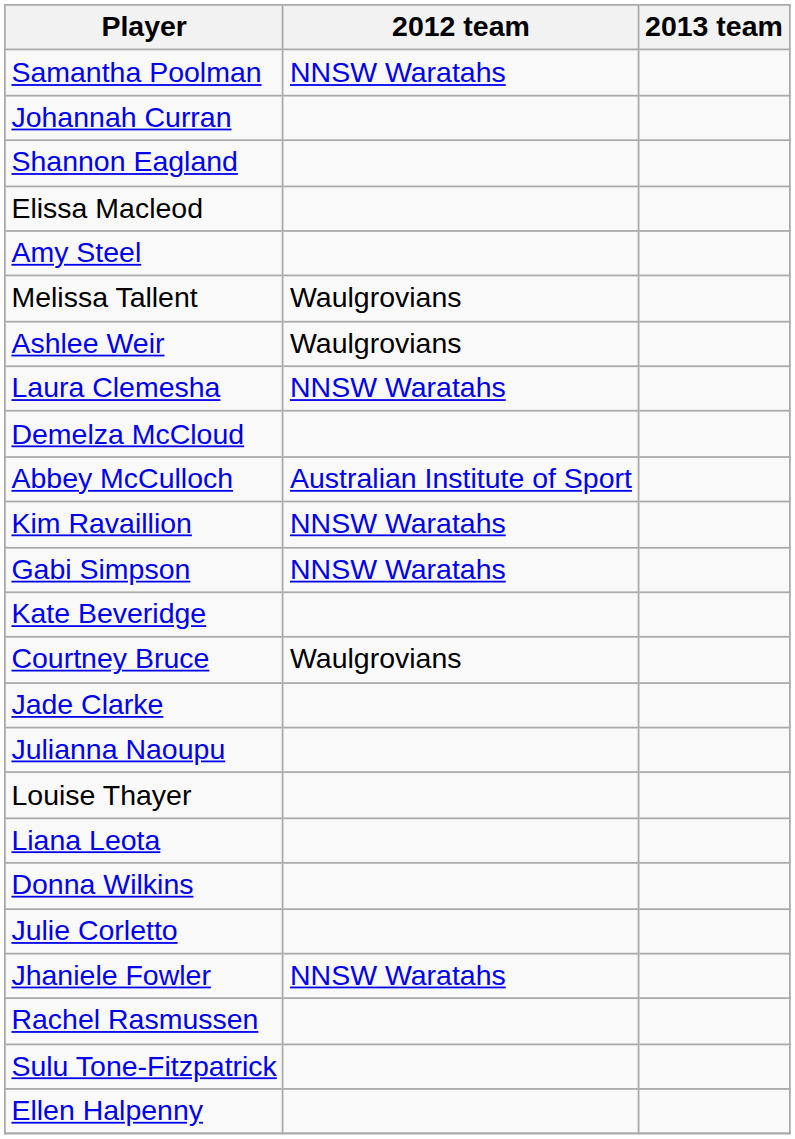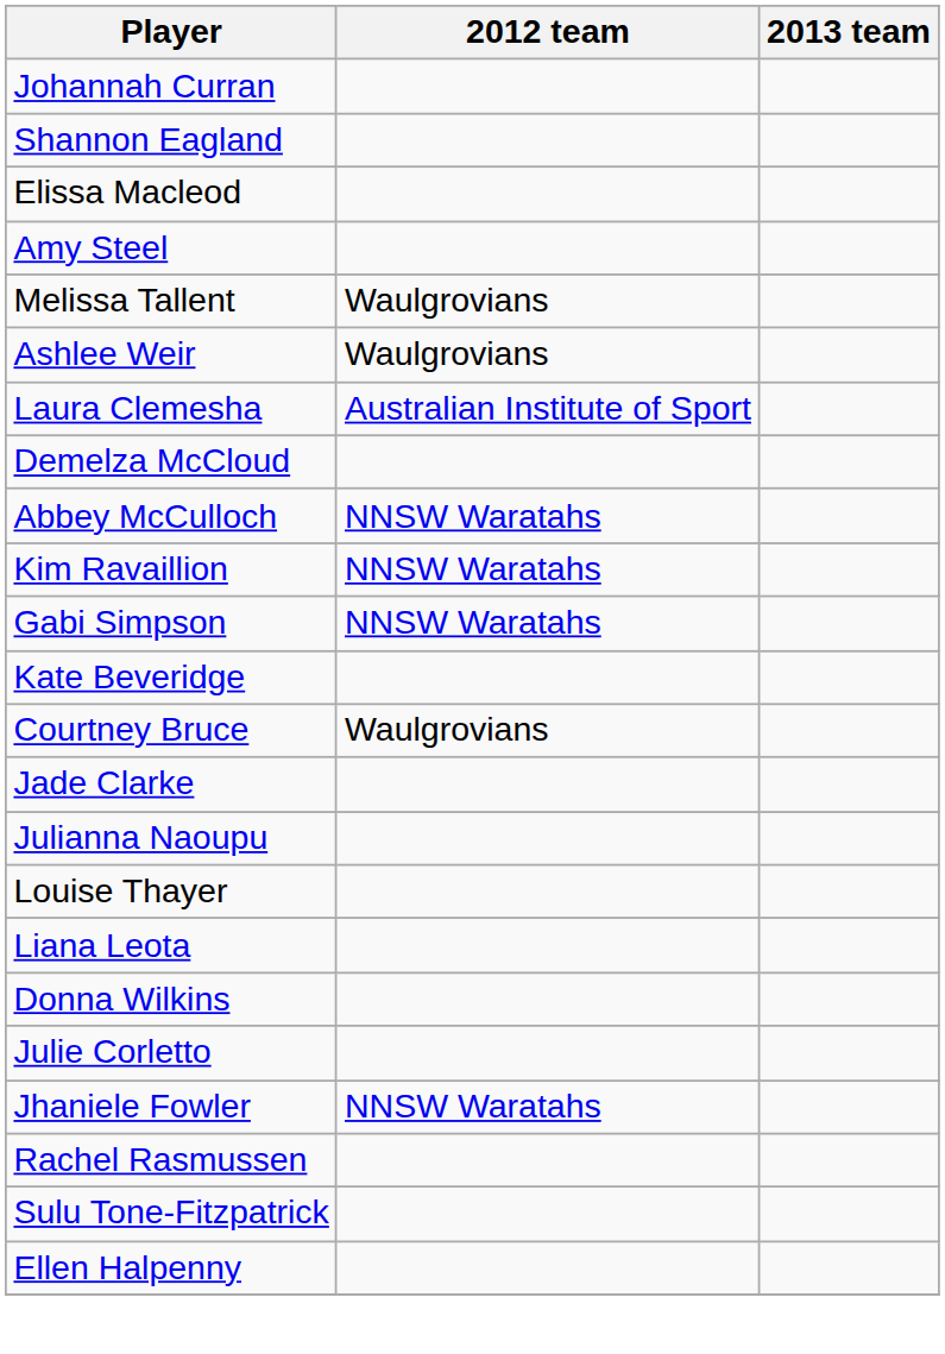- row: Samantha Poolman | NNSW Waratahs
Laura Clemesha | 2012 team: NNSW Waratahs -> Australian Institute of Sport
Abbey McCulloch | 2012 team: Australian Institute of Sport -> NNSW Waratahs
